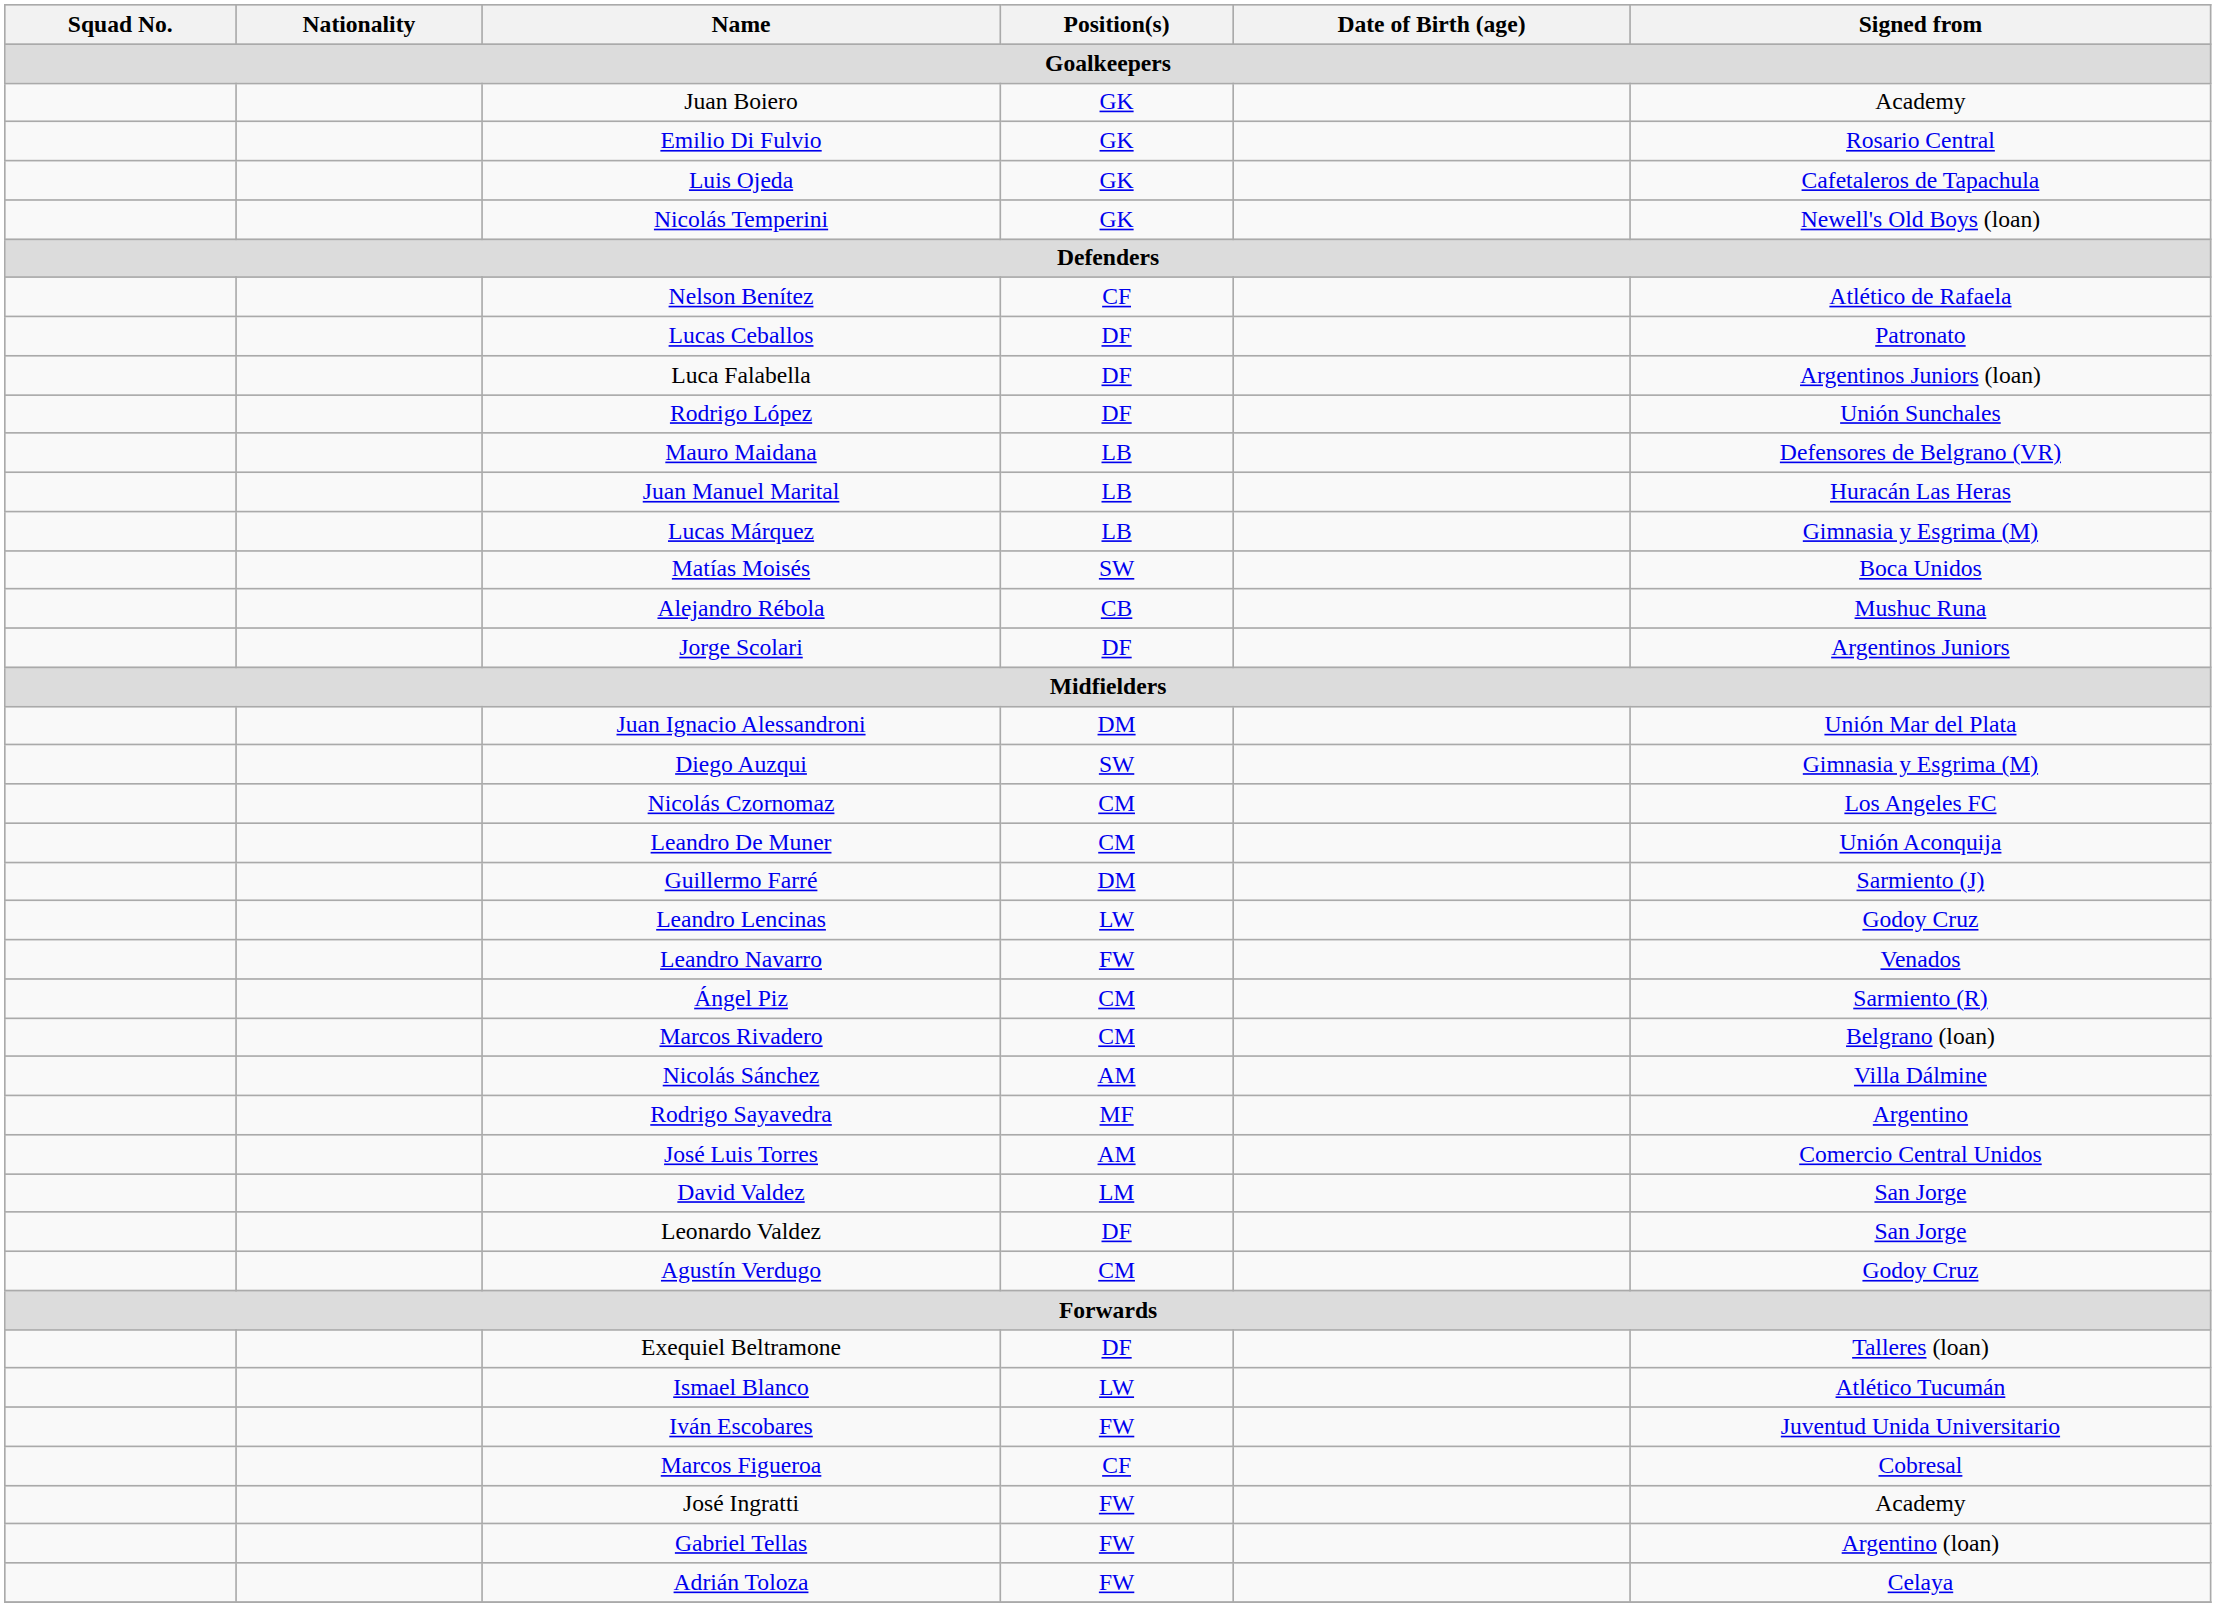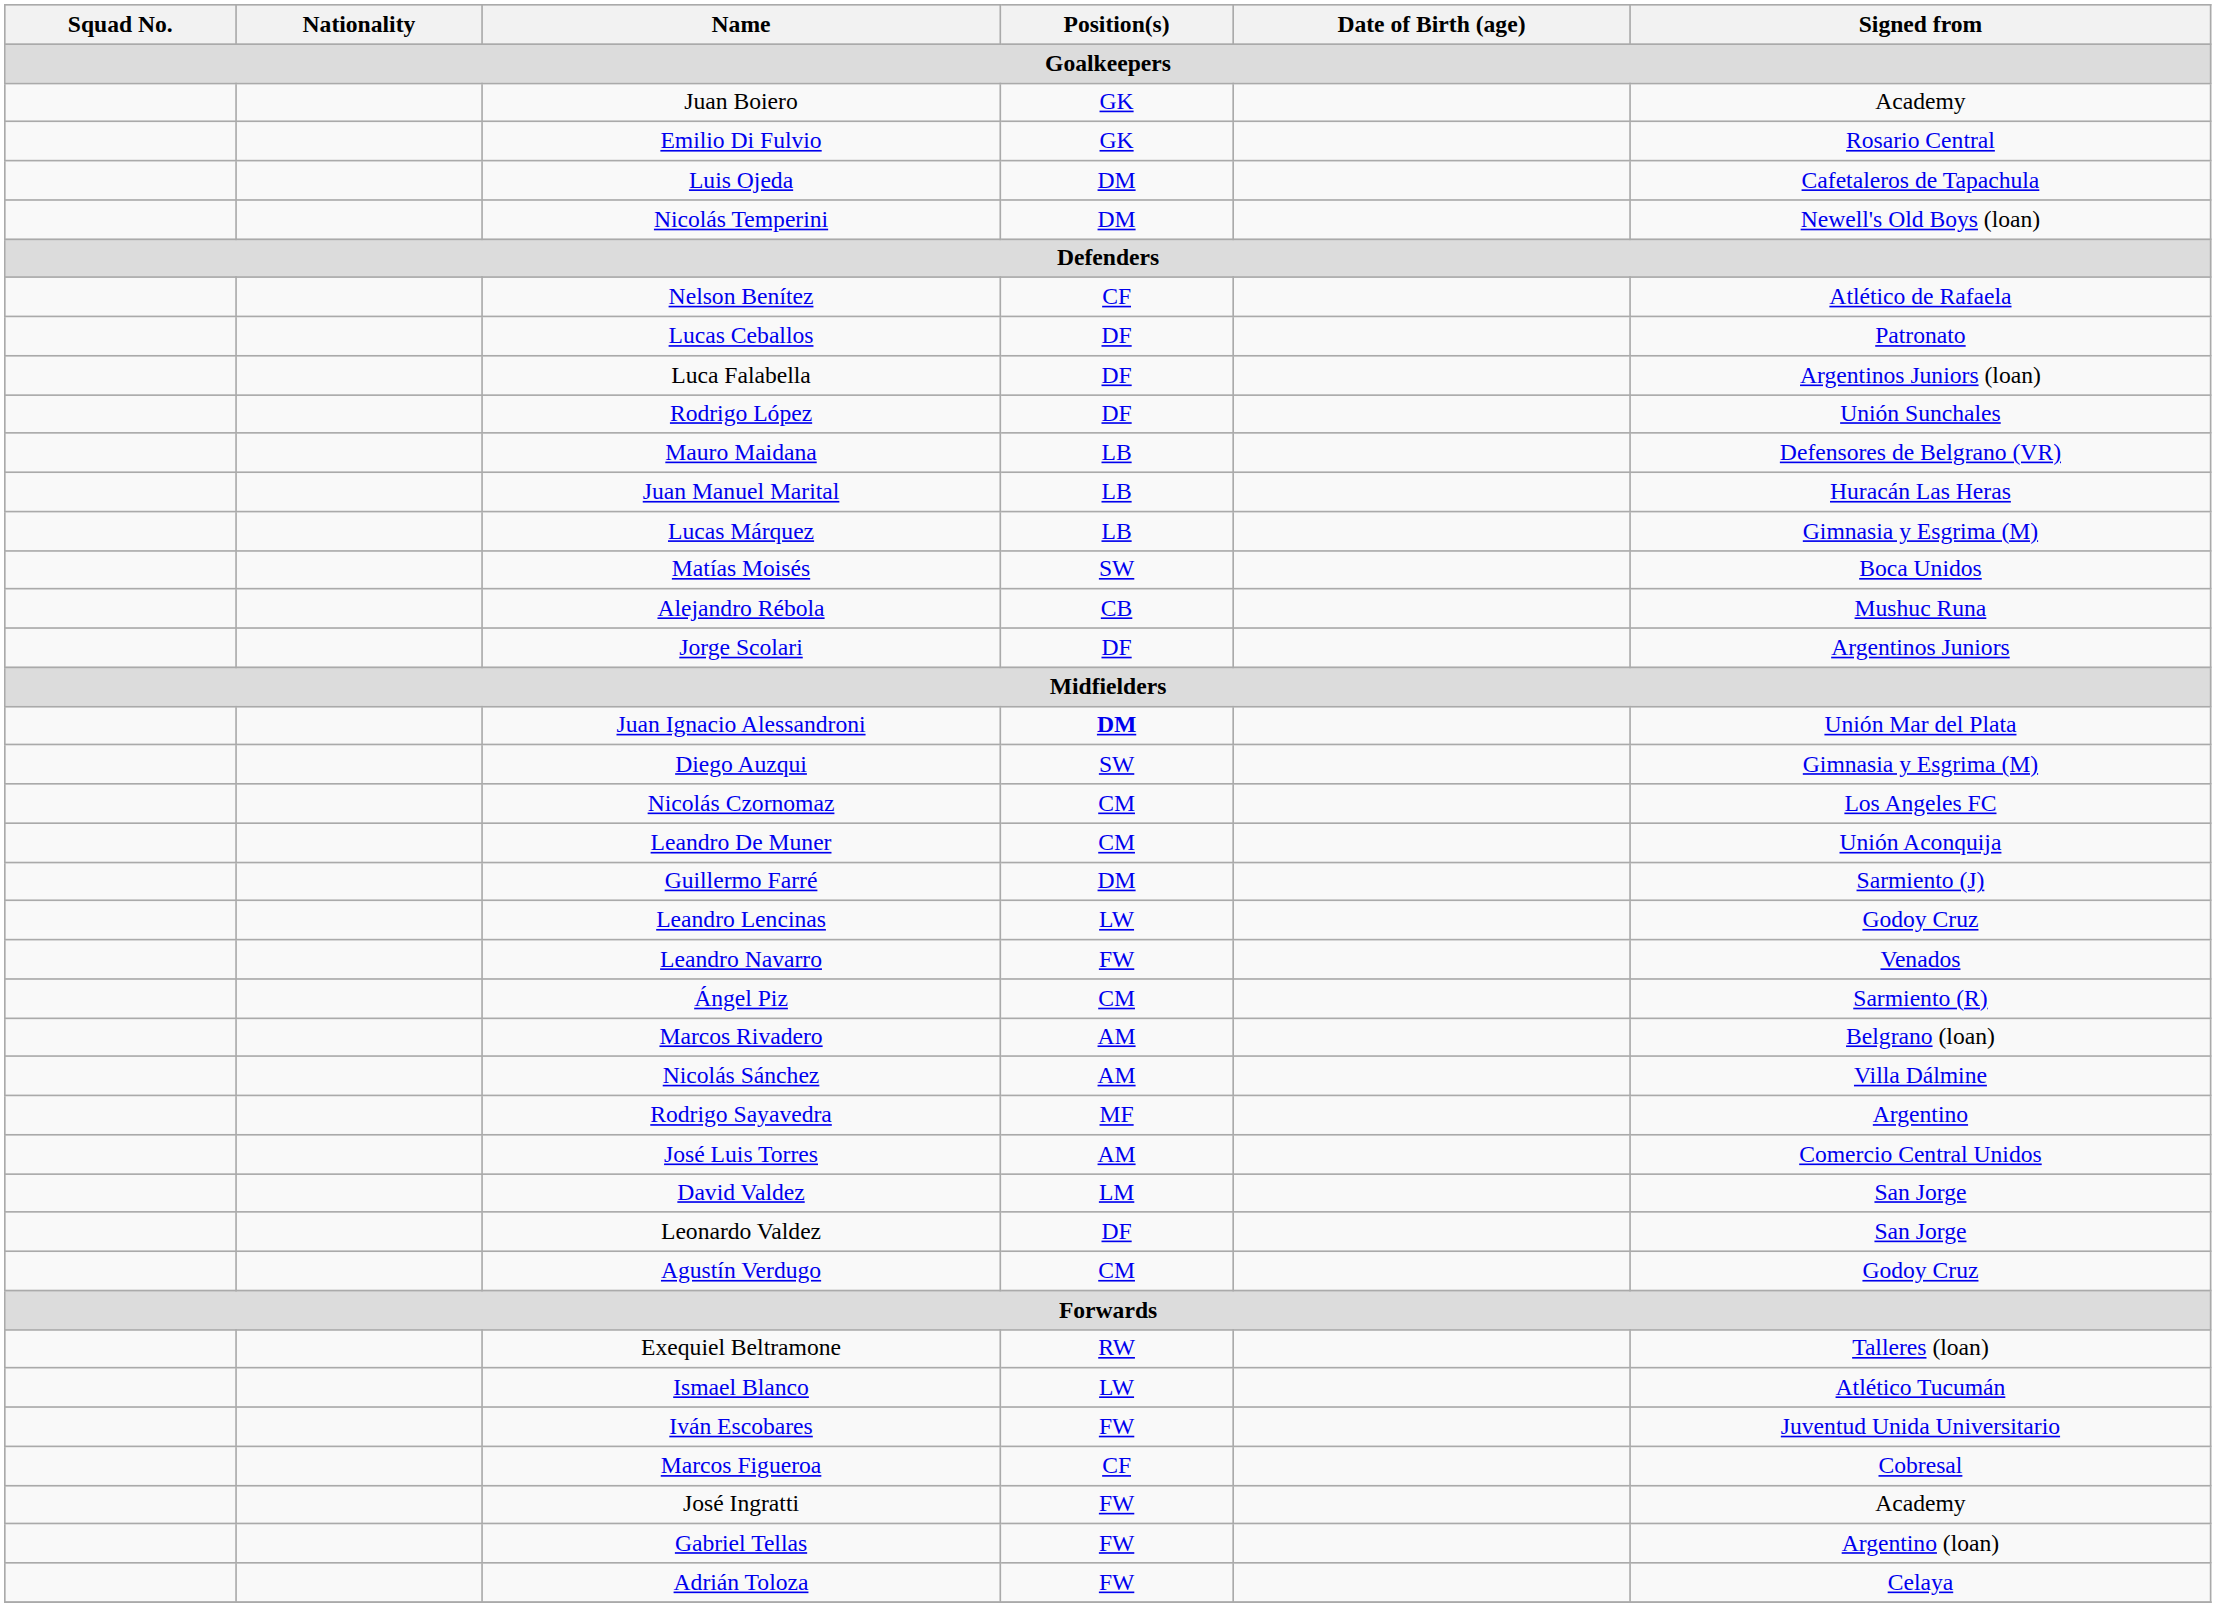Luis Ojeda | Position(s) / Goalkeepers: GK -> DM
Nicolás Temperini | Position(s) / Goalkeepers: GK -> DM
Juan Ignacio Alessandroni | Position(s) / Goalkeepers: normal -> bold
Marcos Rivadero | Position(s) / Goalkeepers: CM -> AM
Exequiel Beltramone | Position(s) / Goalkeepers: DF -> RW
